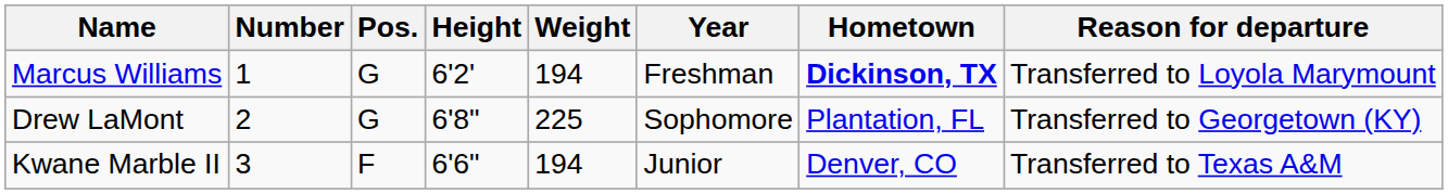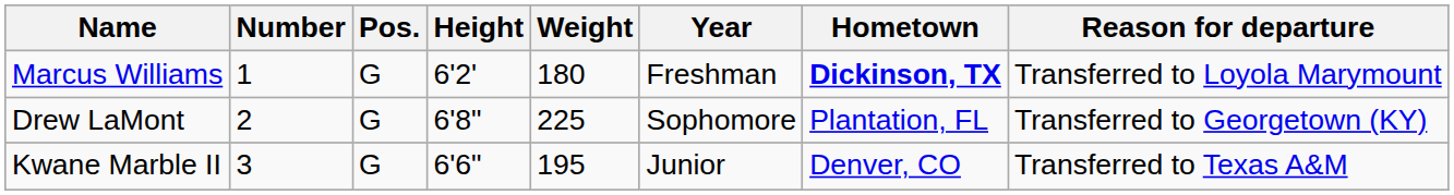Marcus Williams | Weight: 194 -> 180
Kwane Marble II | Pos.: F -> G
Kwane Marble II | Weight: 194 -> 195
